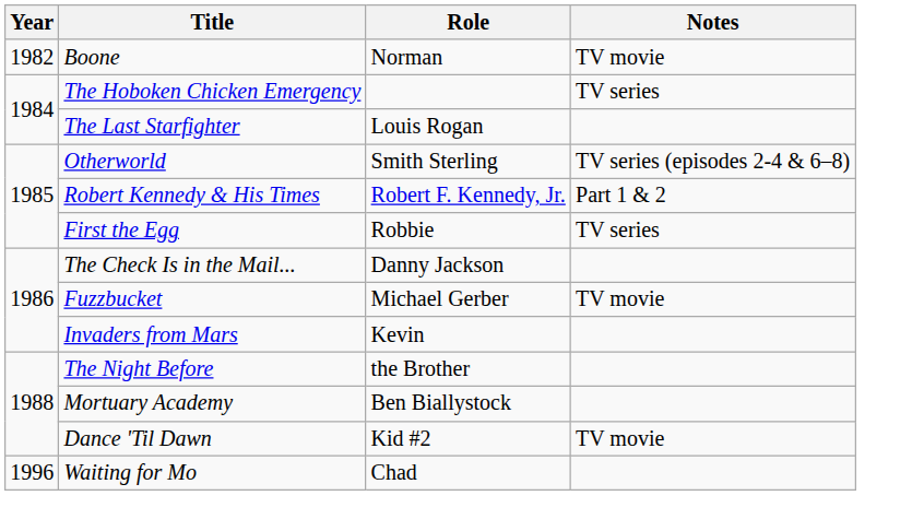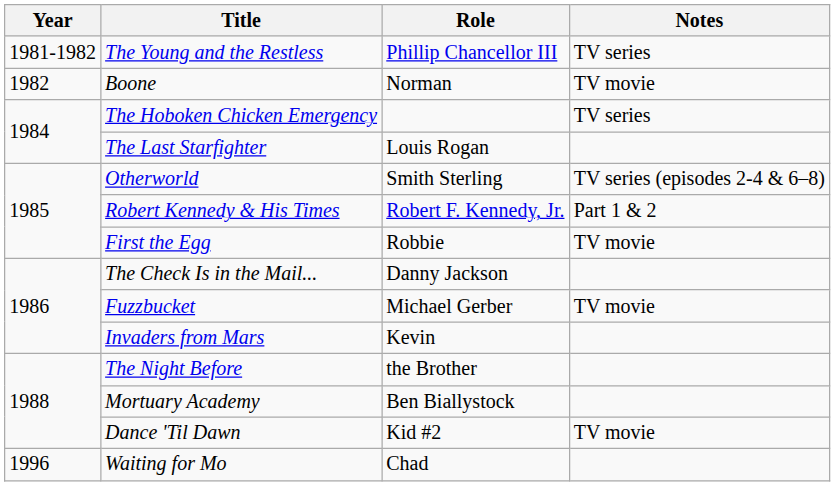+ row: 1981-1982 | The Young and the Restless | Phillip Chancellor III | TV series
First the Egg | Notes: TV series -> TV movie
